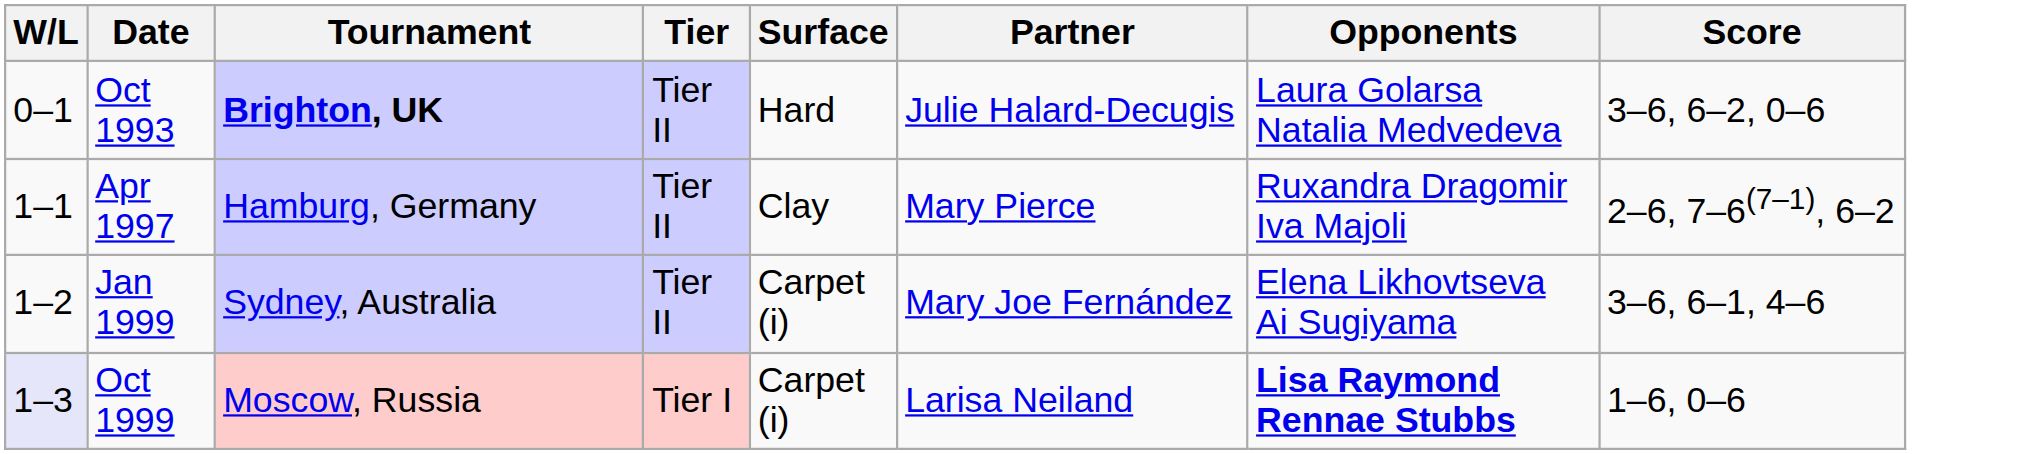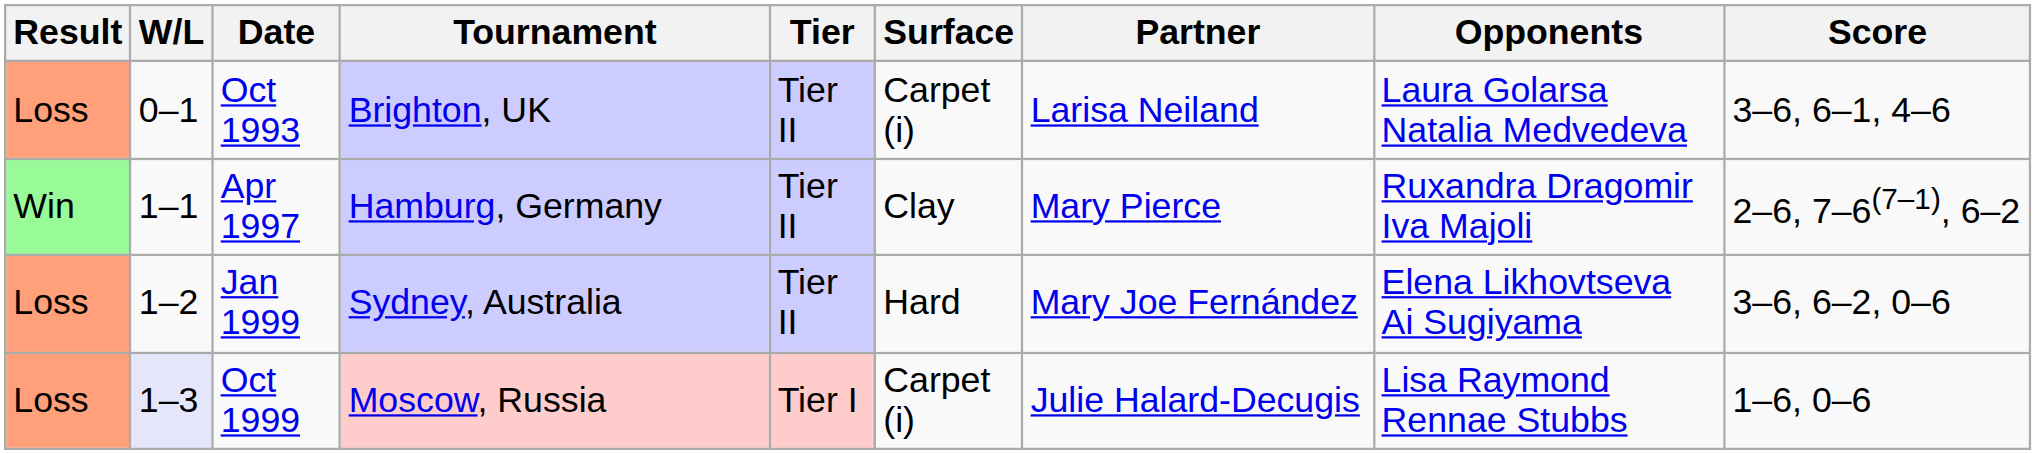+ column: Result | Loss | Win | Loss | Loss
Oct 1993 | Tournament: bold -> normal
Oct 1993 | Surface: Hard -> Carpet (i)
Oct 1993 | Partner: Julie Halard-Decugis -> Larisa Neiland
Oct 1993 | Score: 3–6, 6–2, 0–6 -> 3–6, 6–1, 4–6
Jan 1999 | Surface: Carpet (i) -> Hard
Jan 1999 | Score: 3–6, 6–1, 4–6 -> 3–6, 6–2, 0–6
Oct 1999 | Partner: Larisa Neiland -> Julie Halard-Decugis
Oct 1999 | Opponents: bold -> normal
